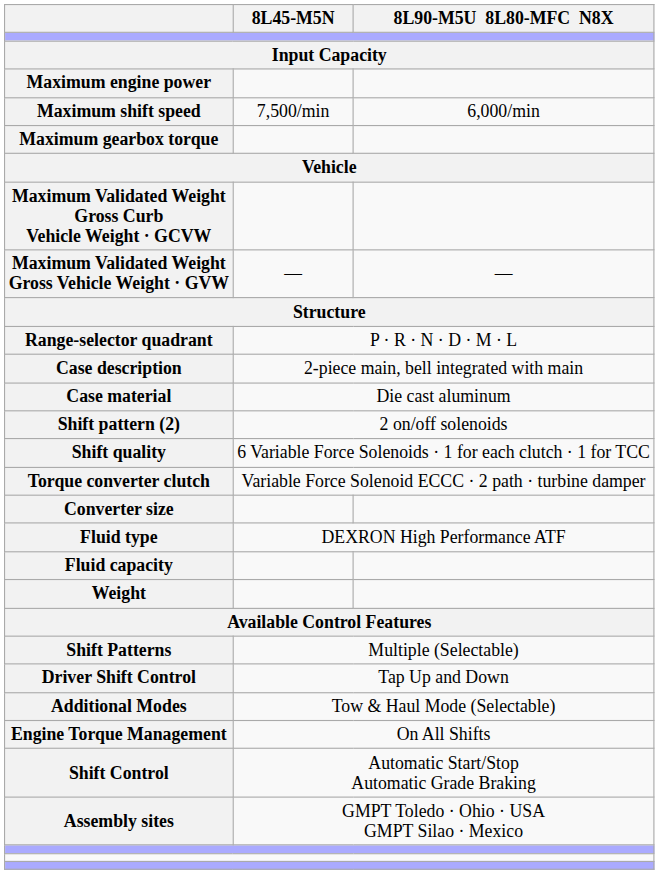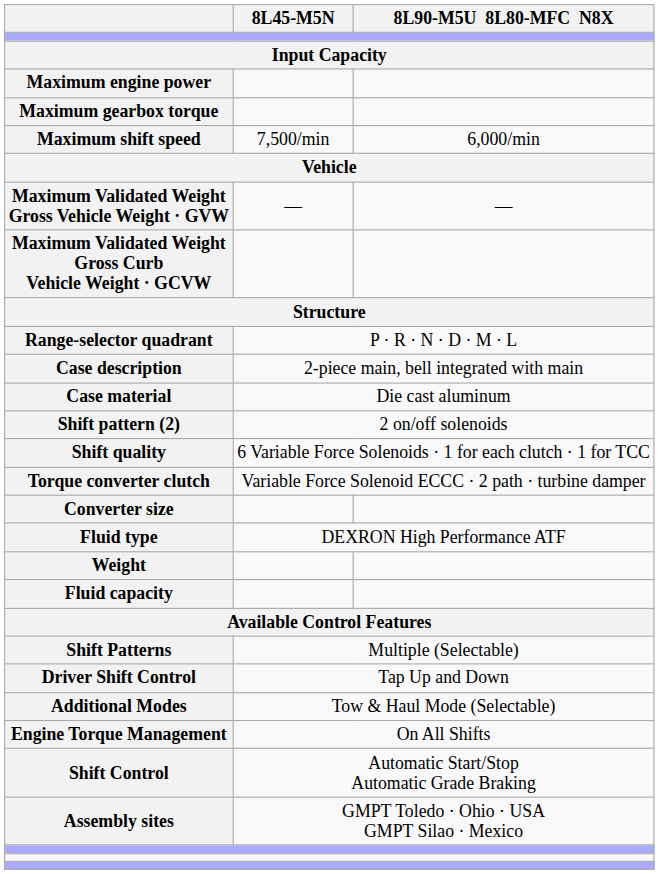rows swapped: Maximum gearbox torque <-> Maximum shift speed
rows swapped: Maximum Validated Weight Gross Vehicle Weight · GVW <-> Maximum Validated Weight Gross Curb Vehicle Weight · GCVW
rows swapped: Fluid capacity <-> Weight
